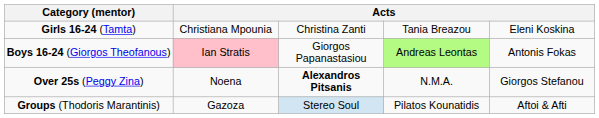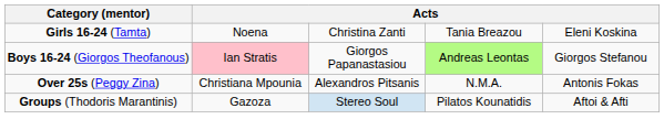Girls 16-24 (Tamta) | column 2: Christiana Mpounia -> Noena
Boys 16-24 (Giorgos Theofanous) | column 5: Antonis Fokas -> Giorgos Stefanou
Over 25s (Peggy Zina) | column 2: Noena -> Christiana Mpounia
Over 25s (Peggy Zina) | column 3: bold -> normal
Over 25s (Peggy Zina) | column 5: Giorgos Stefanou -> Antonis Fokas
